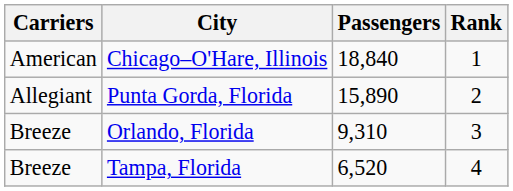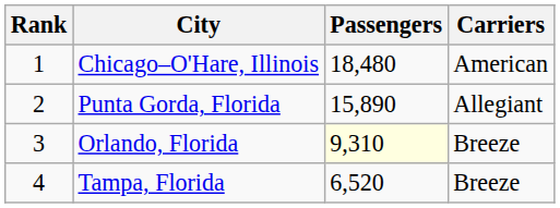columns swapped: Rank <-> Carriers
Chicago–O'Hare, Illinois | Passengers: 18,840 -> 18,480
Orlando, Florida | Passengers: no background -> lightyellow background
